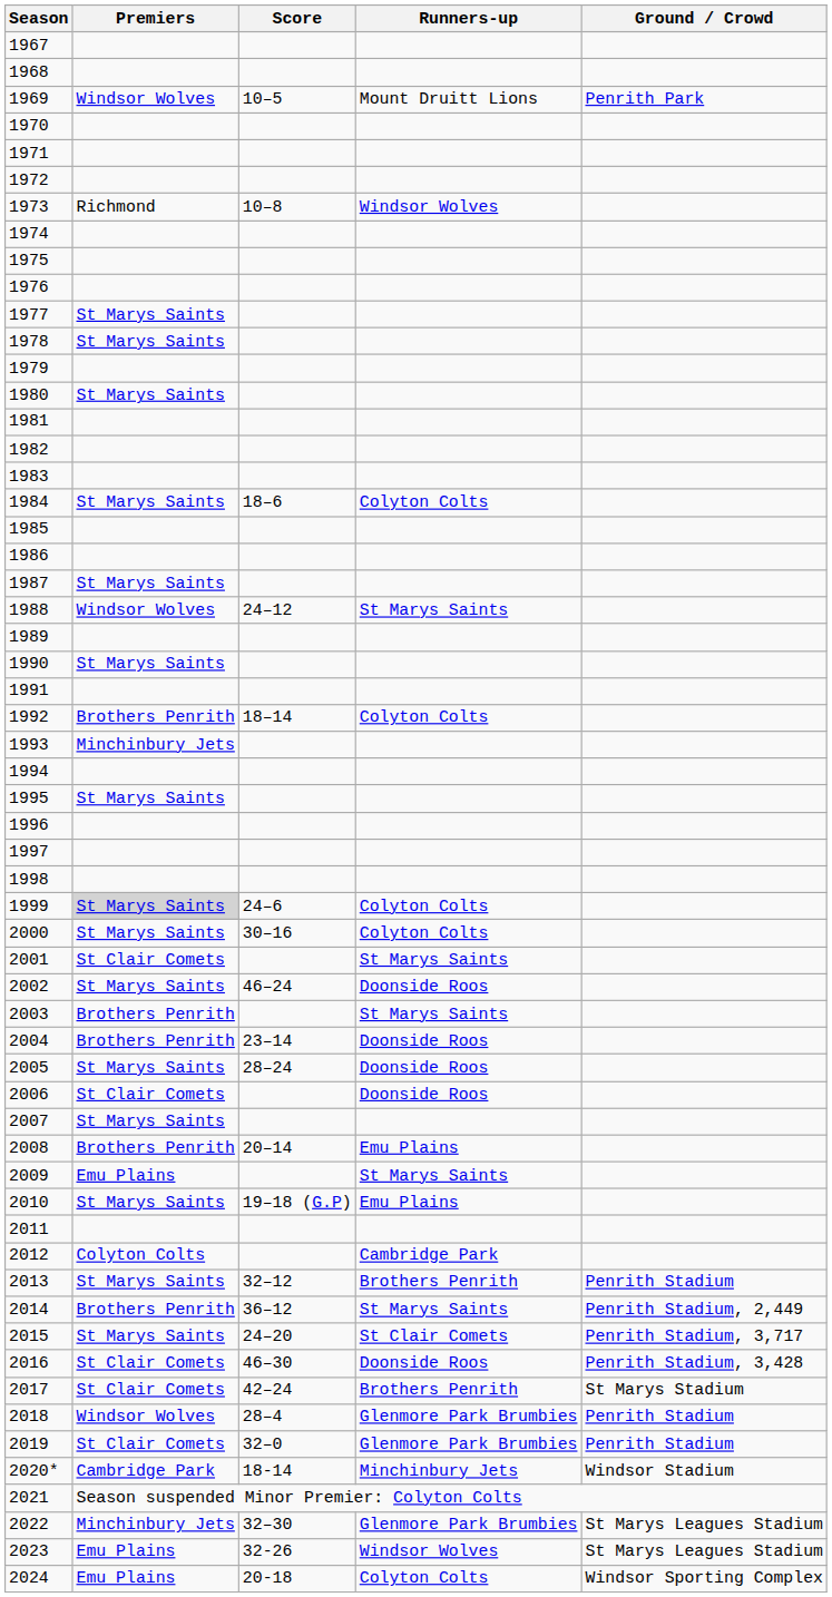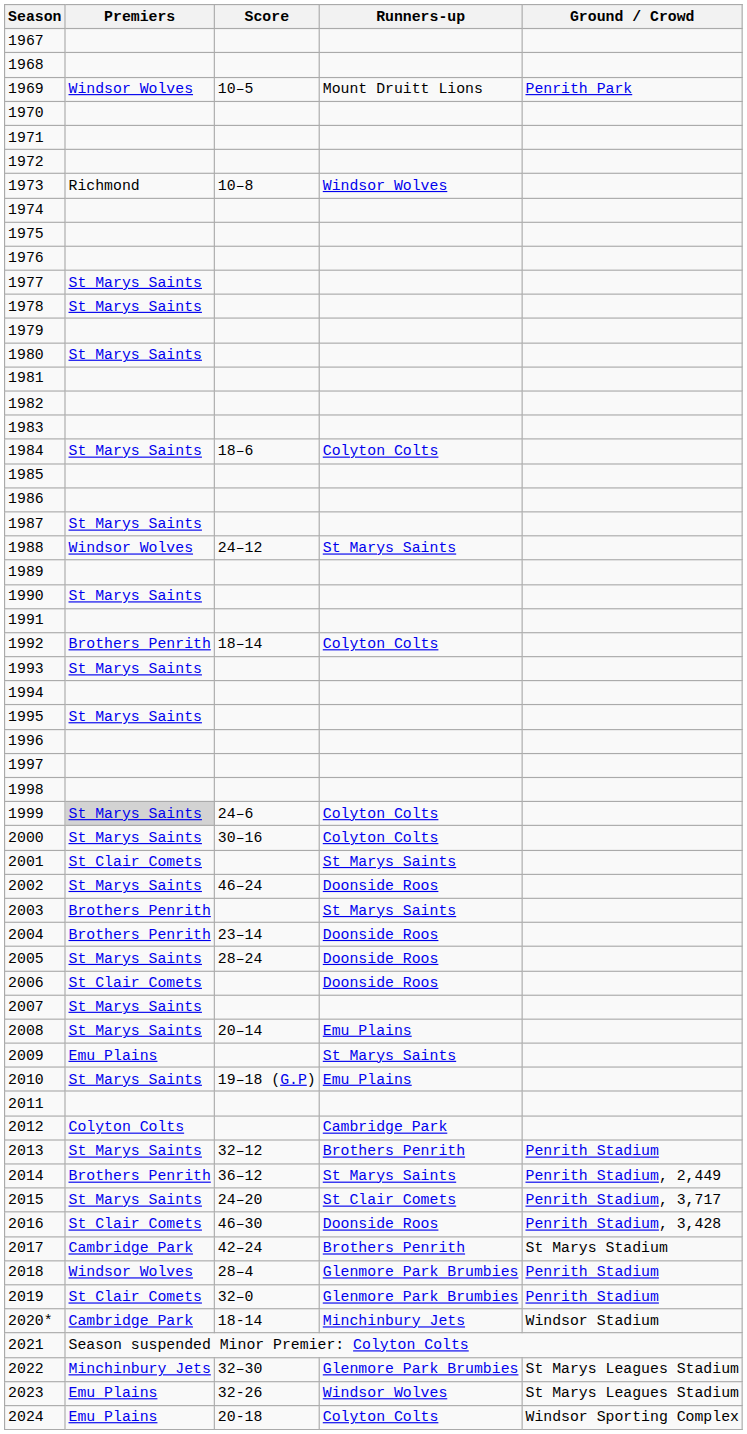1993 | Premiers: Minchinbury Jets -> St Marys Saints
2008 | Premiers: Brothers Penrith -> St Marys Saints
2017 | Premiers: St Clair Comets -> Cambridge Park
